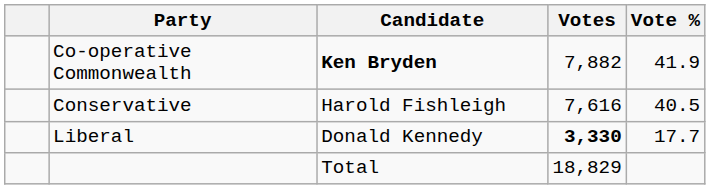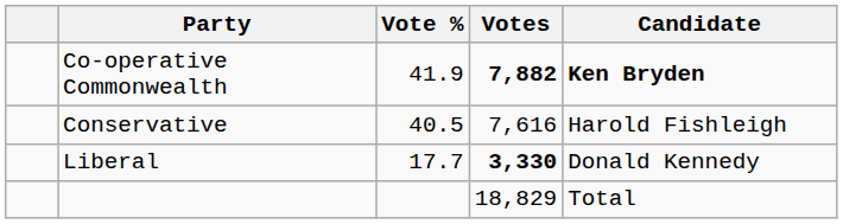columns swapped: Candidate <-> Vote %
Co-operative Commonwealth | Votes: normal -> bold
